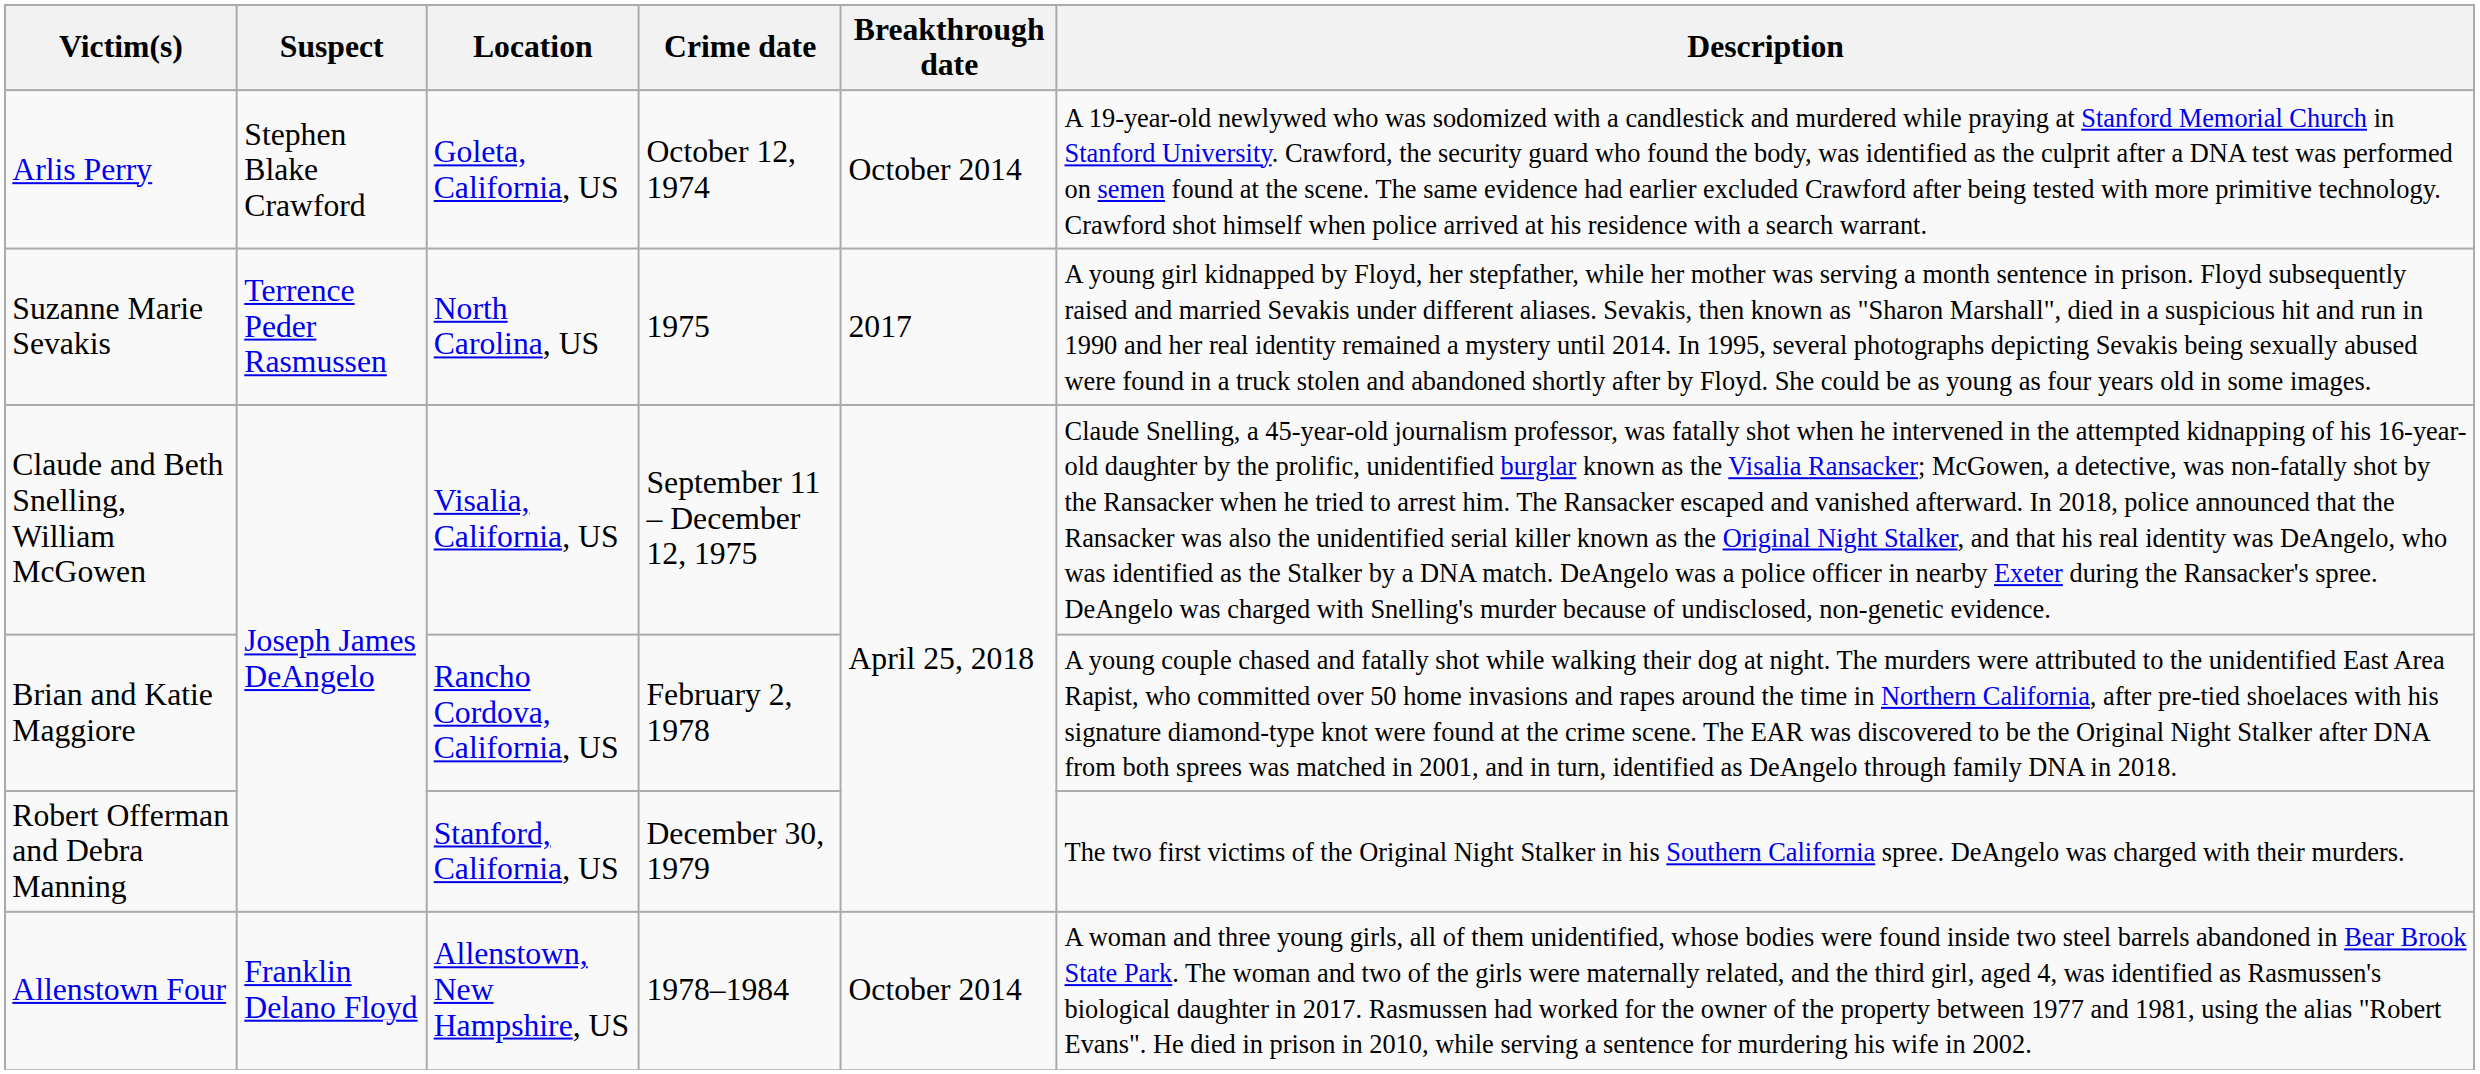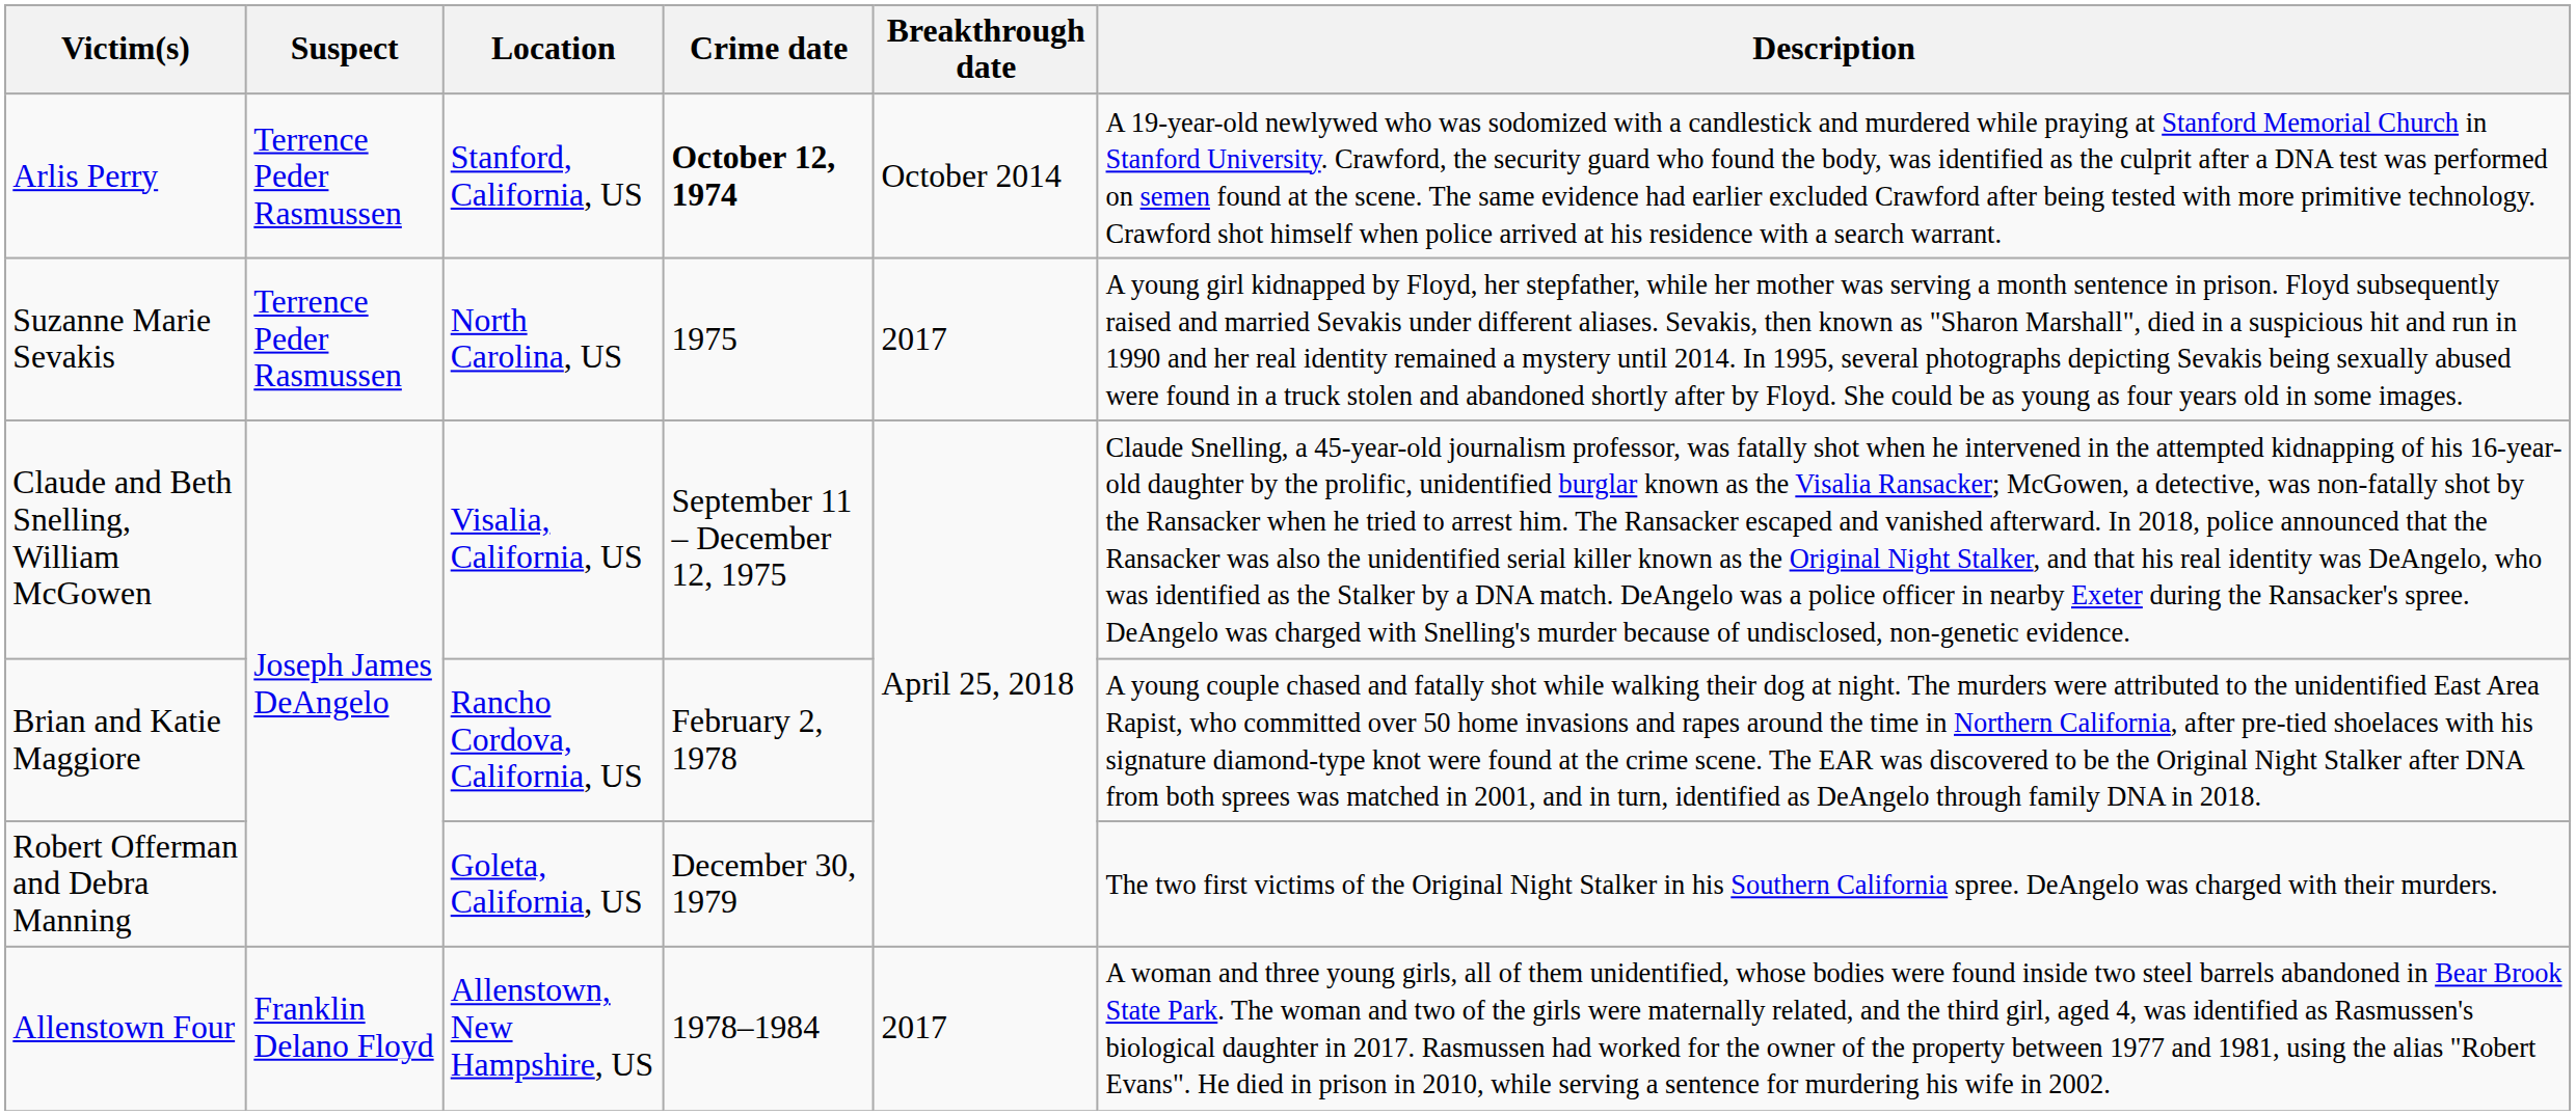Arlis Perry | Suspect: Stephen Blake Crawford -> Terrence Peder Rasmussen
Arlis Perry | Location: Goleta, California, US -> Stanford, California, US
Arlis Perry | Crime date: normal -> bold
Robert Offerman and Debra Manning | Location: Stanford, California, US -> Goleta, California, US
Allenstown Four | Breakthrough date: October 2014 -> 2017
